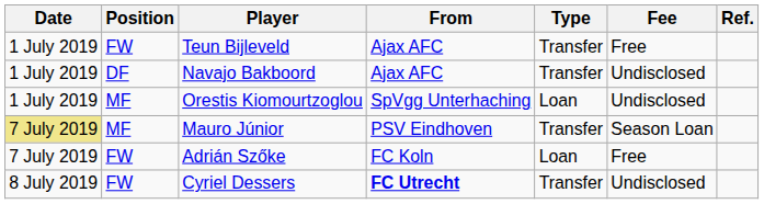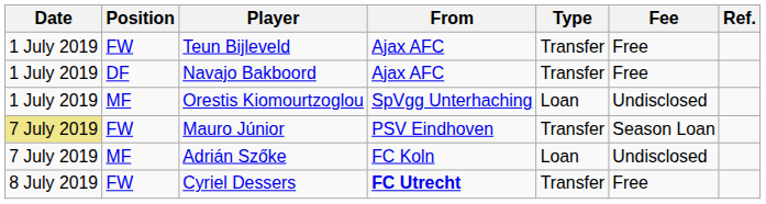Navajo Bakboord | Fee: Undisclosed -> Free
Mauro Júnior | Position: MF -> FW
Adrián Szőke | Position: FW -> MF
Adrián Szőke | Fee: Free -> Undisclosed
Cyriel Dessers | Fee: Undisclosed -> Free
